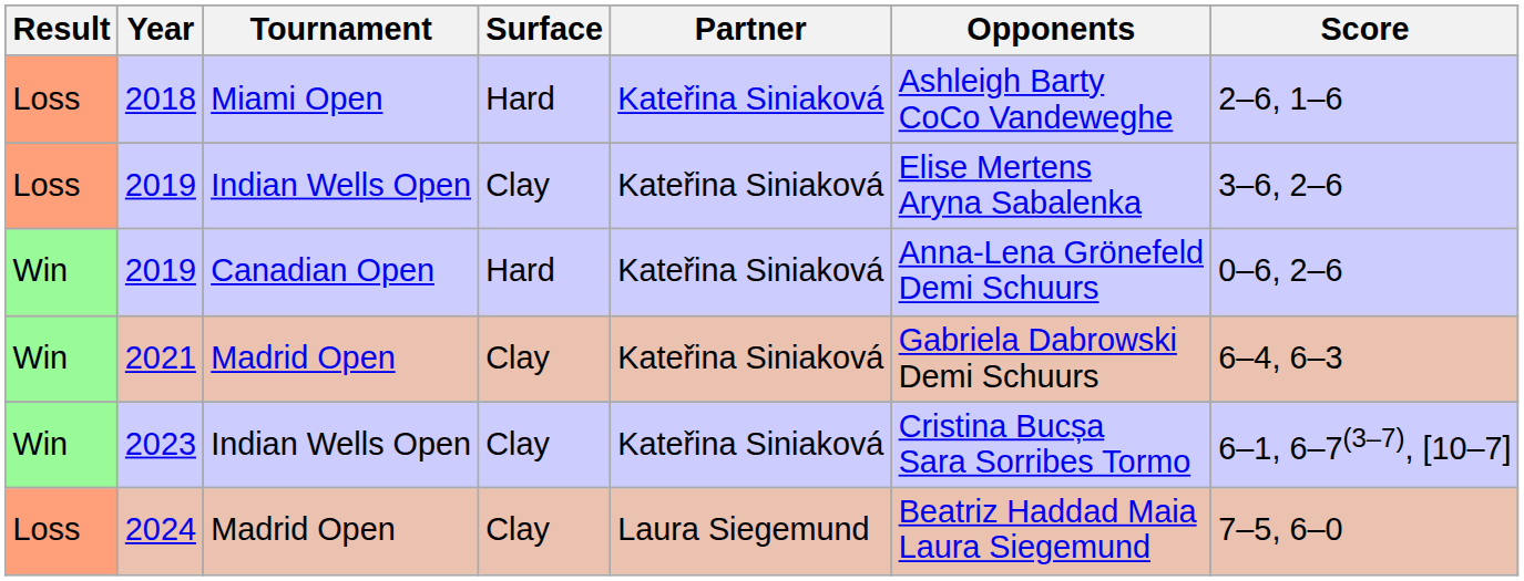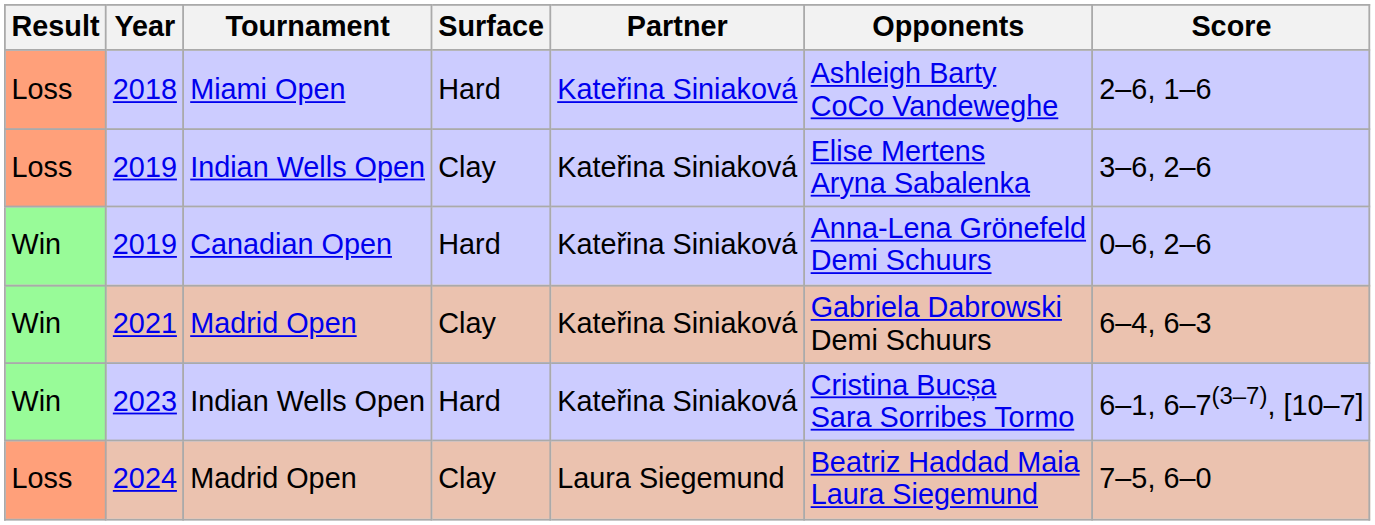2023 | Surface: Clay -> Hard
